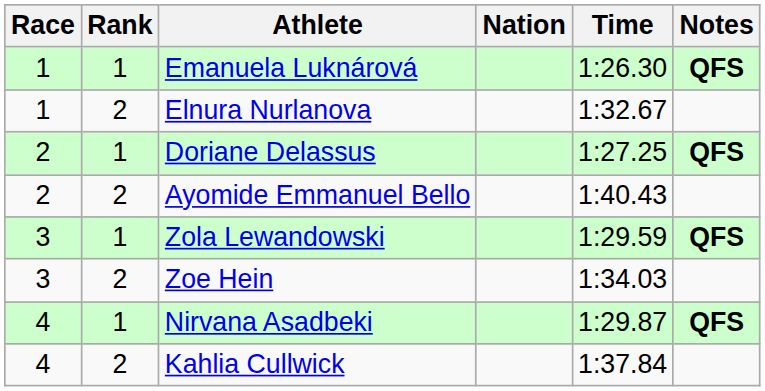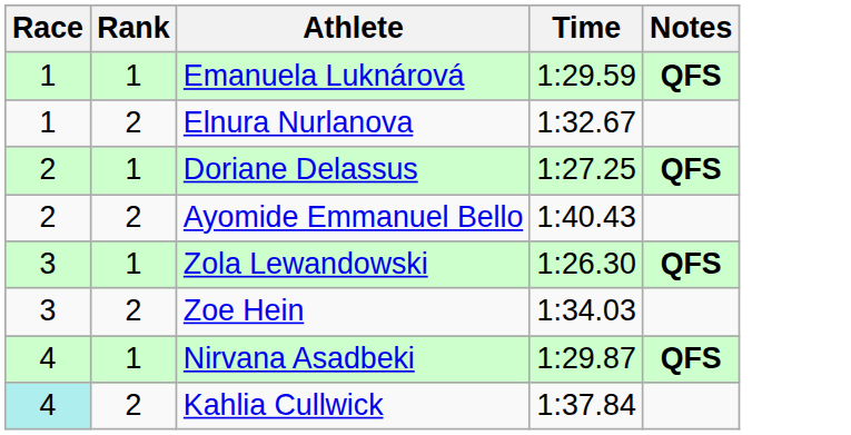- column: Nation
Emanuela Luknárová | Time: 1:26.30 -> 1:29.59
Zola Lewandowski | Time: 1:29.59 -> 1:26.30
Kahlia Cullwick | Race: no background -> paleturquoise background
